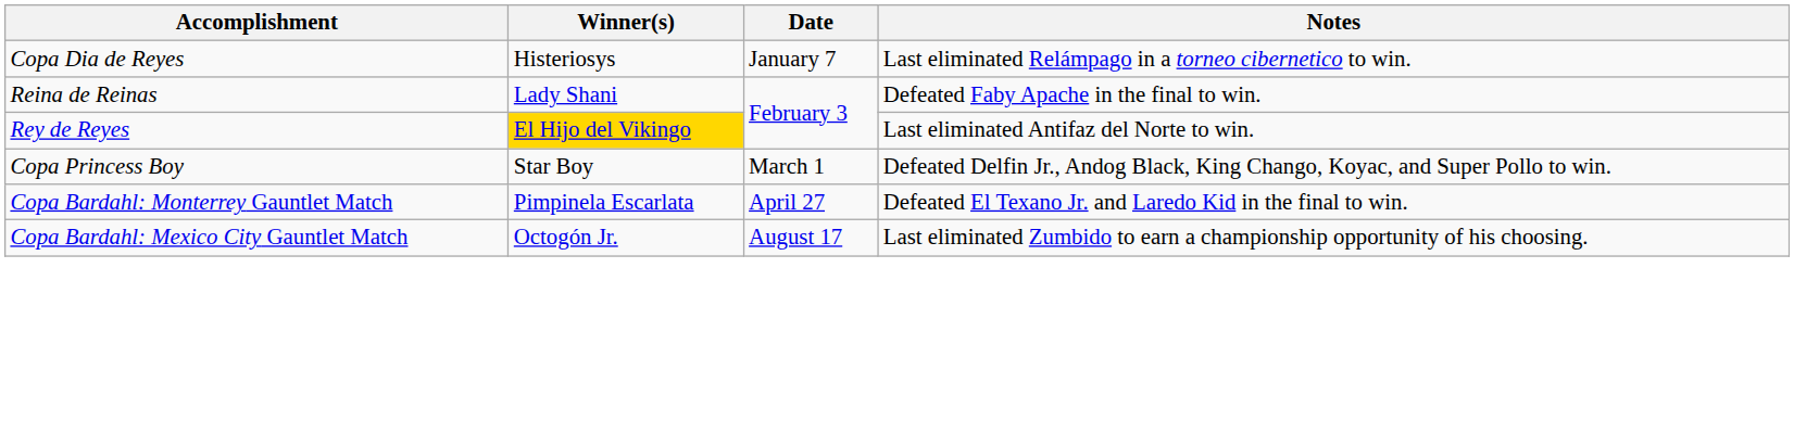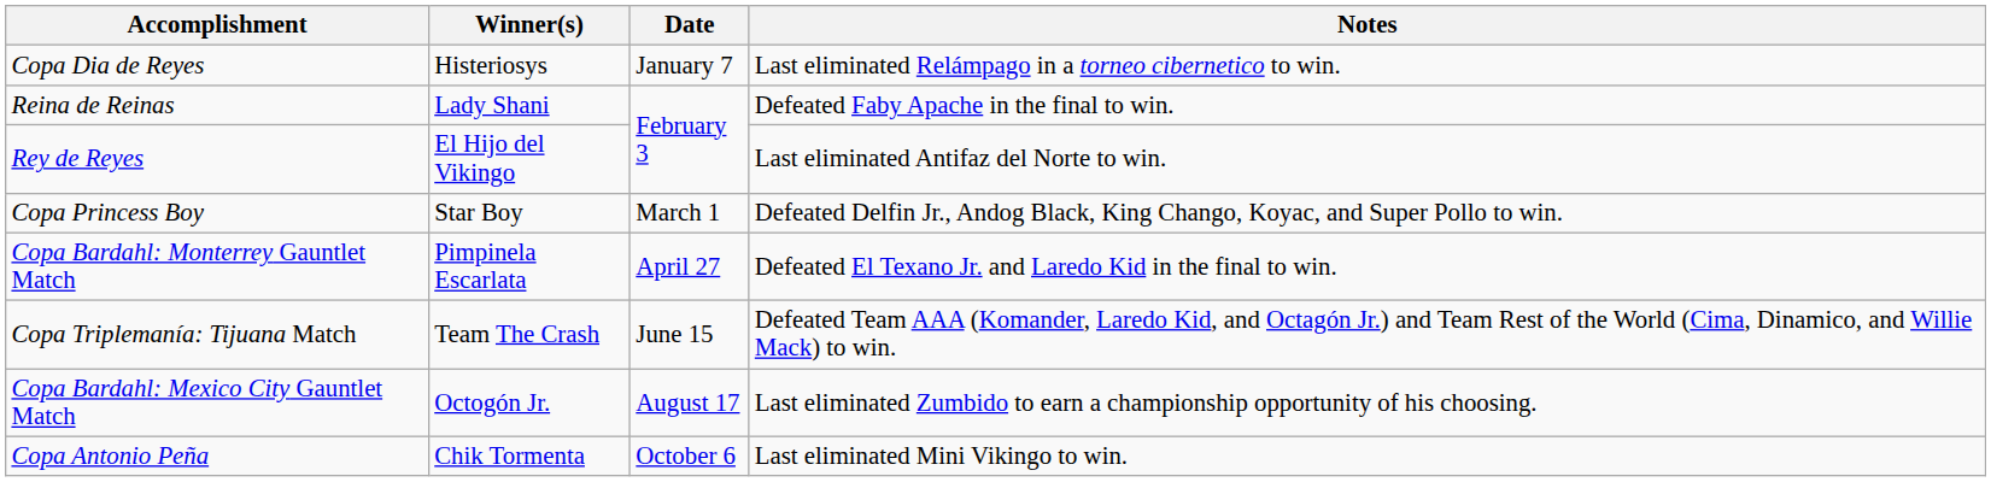Rey de Reyes | Winner(s): gold background -> no background
+ row: Copa Triplemanía: Tijuana Match | Team The Crash | June 15 | Defeated Team AAA (Komander, Laredo Kid, and Octagón Jr.) and Team Rest of the World (Cima, Dinamico, and Willie Mack) to win.
+ row: Copa Antonio Peña | Chik Tormenta | October 6 | Last eliminated Mini Vikingo to win.
